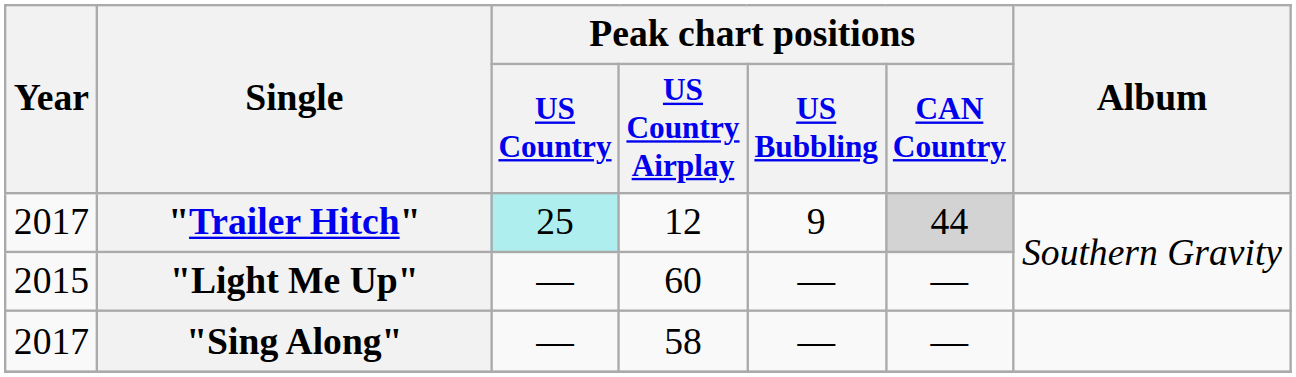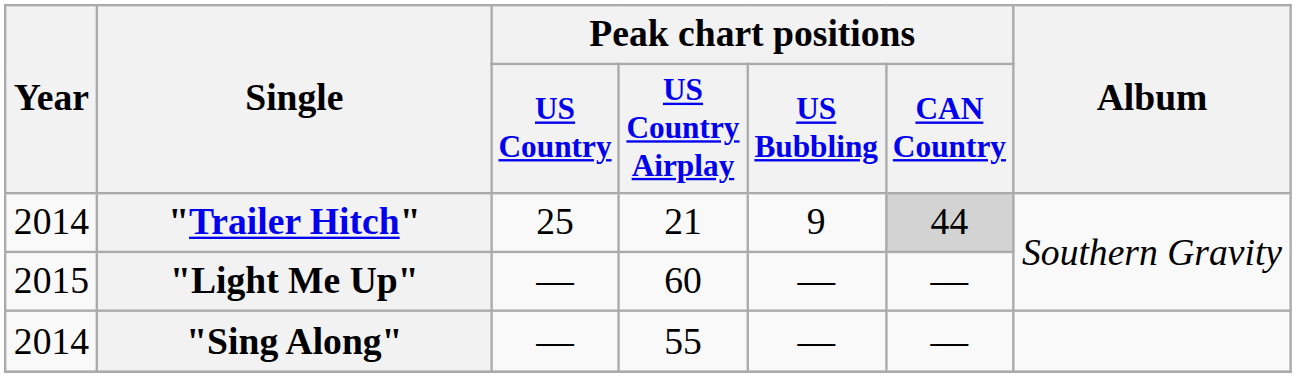"Trailer Hitch" | Year: 2017 -> 2014
"Trailer Hitch" | Peak chart positions / US Country: paleturquoise background -> no background
"Trailer Hitch" | Peak chart positions / US Country Airplay: 12 -> 21
"Sing Along" | Year: 2017 -> 2014
"Sing Along" | Peak chart positions / US Country Airplay: 58 -> 55
